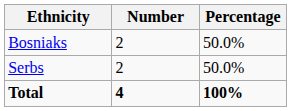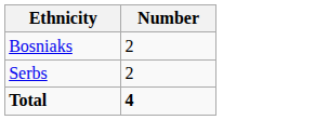- column: Percentage | 50.0% | 50.0% | 100%
